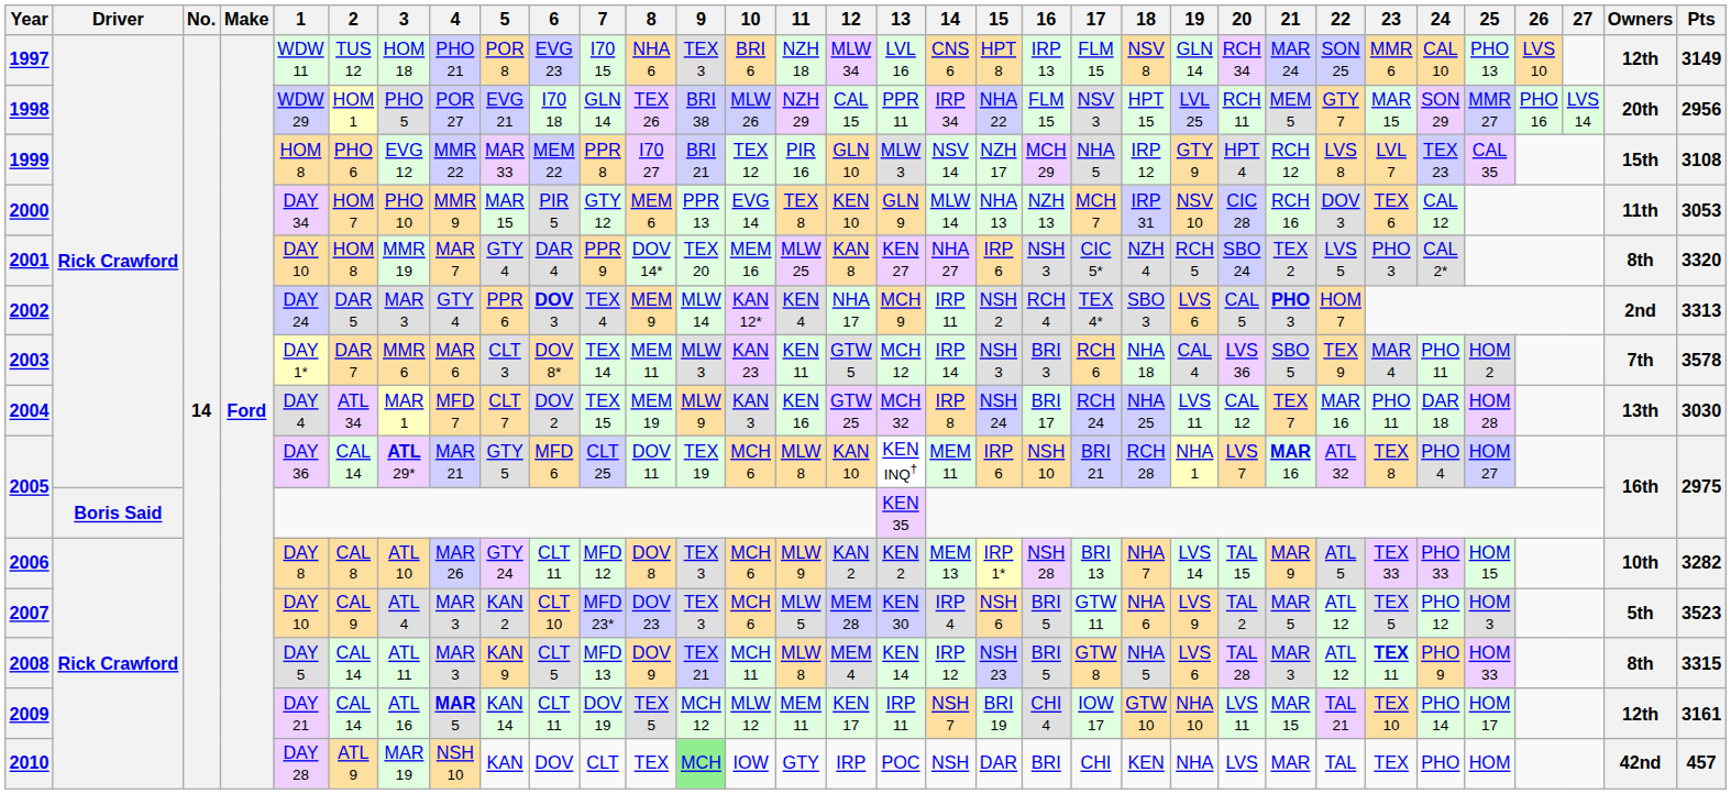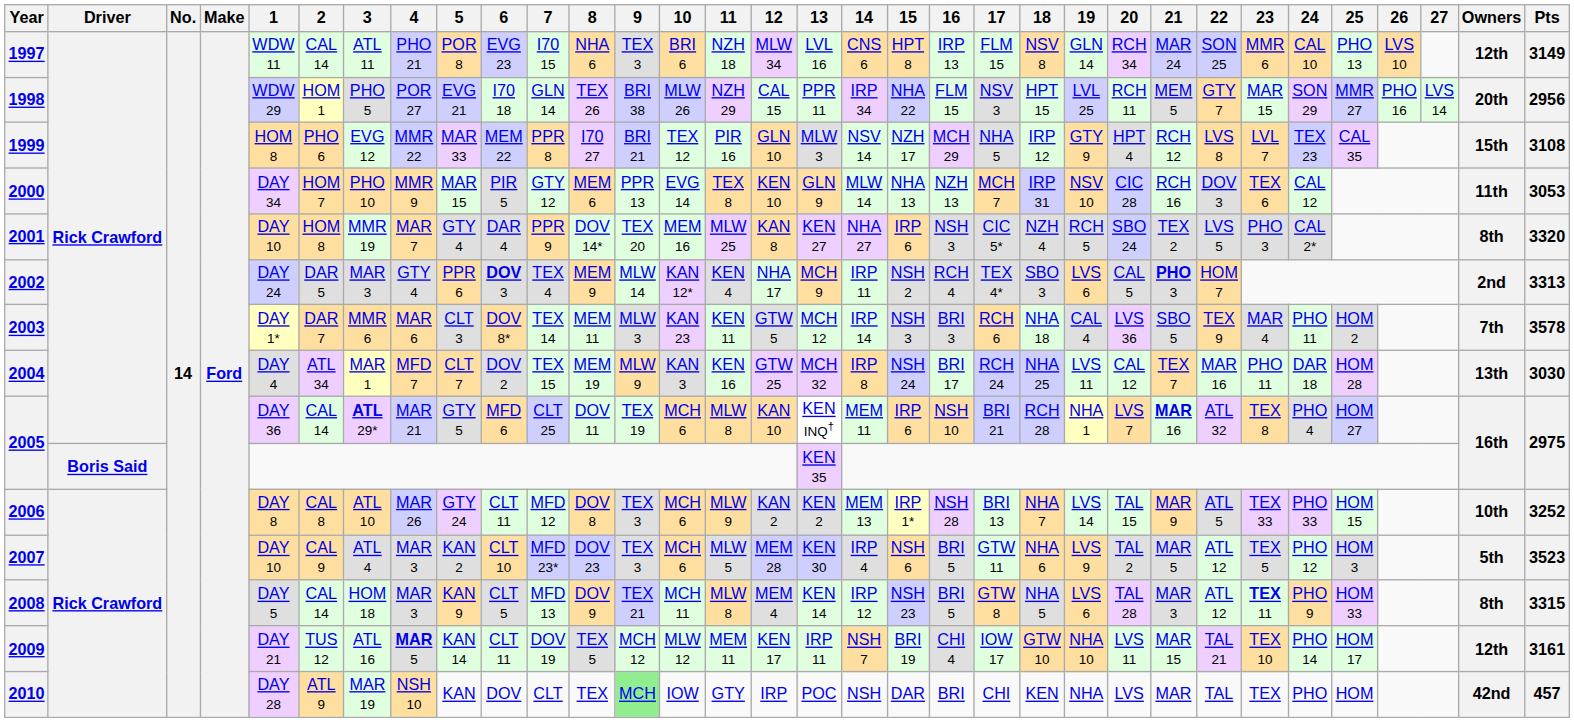1997 | 2: TUS 12 -> CAL 14
1997 | 3: HOM 18 -> ATL 11
2006 | Pts: 3282 -> 3252
2008 | 3: ATL 11 -> HOM 18
2009 | 2: CAL 14 -> TUS 12
